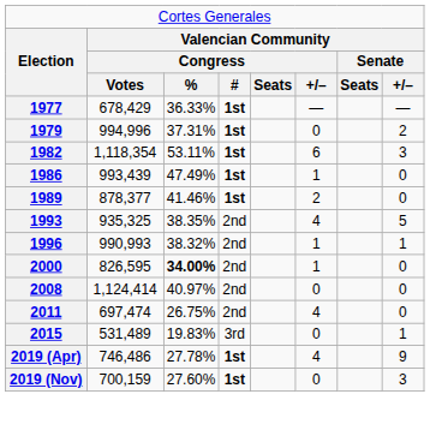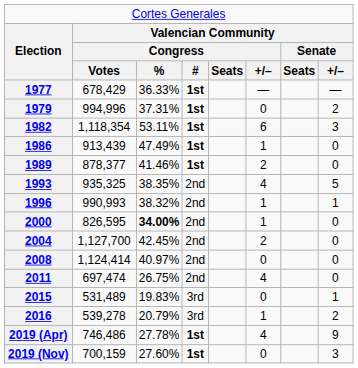1986 | column 2: 993,439 -> 913,439
+ row: 2004 | 1,127,700 | 42.45% | 2nd | 2 | 0
+ row: 2016 | 539,278 | 20.79% | 3rd | 1 | 2
